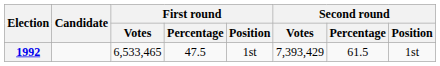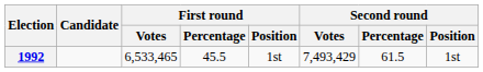1992 | First round / Percentage: 47.5 -> 45.5
1992 | Second round / Votes: 7,393,429 -> 7,493,429
